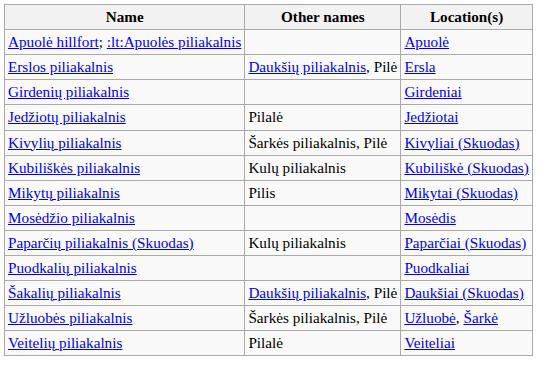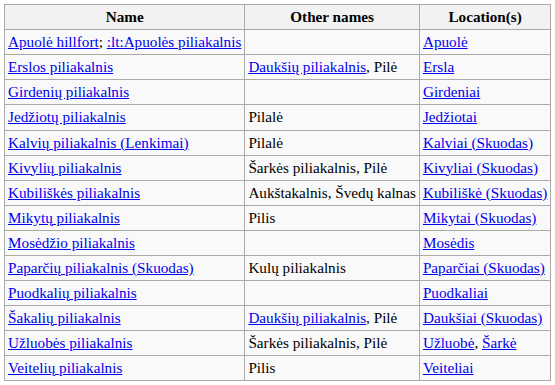+ row: Kalvių piliakalnis (Lenkimai) | Pilalė | Kalviai (Skuodas)
Kubiliškės piliakalnis | Other names: Kulų piliakalnis -> Aukštakalnis, Švedų kalnas
Veitelių piliakalnis | Other names: Pilalė -> Pilis
